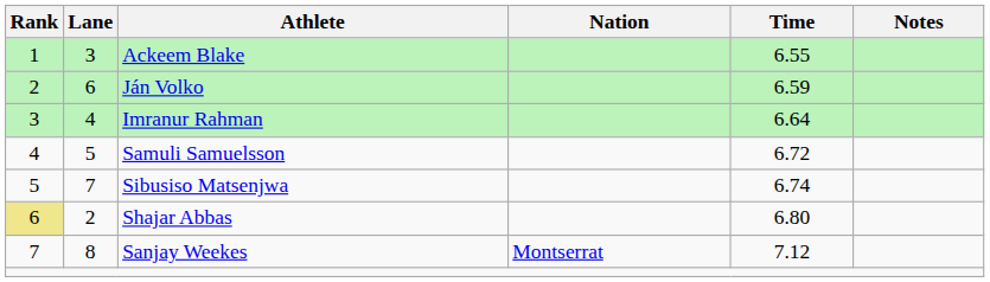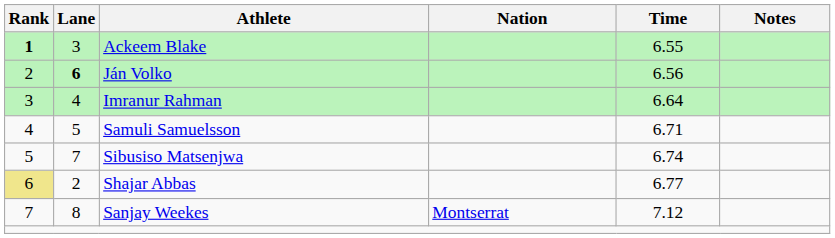Ackeem Blake | Rank: normal -> bold
Ján Volko | Lane: normal -> bold
Ján Volko | Time: 6.59 -> 6.56
Samuli Samuelsson | Time: 6.72 -> 6.71
Shajar Abbas | Time: 6.80 -> 6.77
